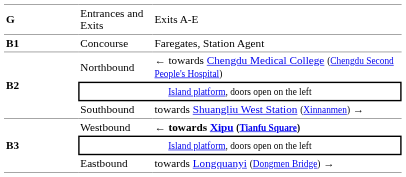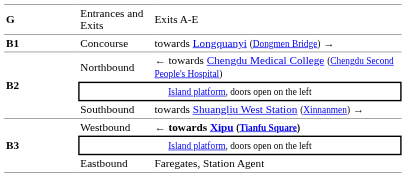Concourse | column 3: Faregates, Station Agent -> towards Longquanyi (Dongmen Bridge) →
Eastbound | column 3: towards Longquanyi (Dongmen Bridge) → -> Faregates, Station Agent
